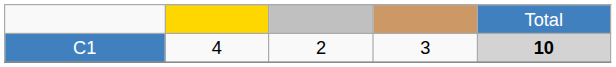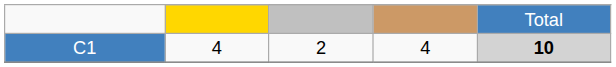C1 | column 4: 3 -> 4
